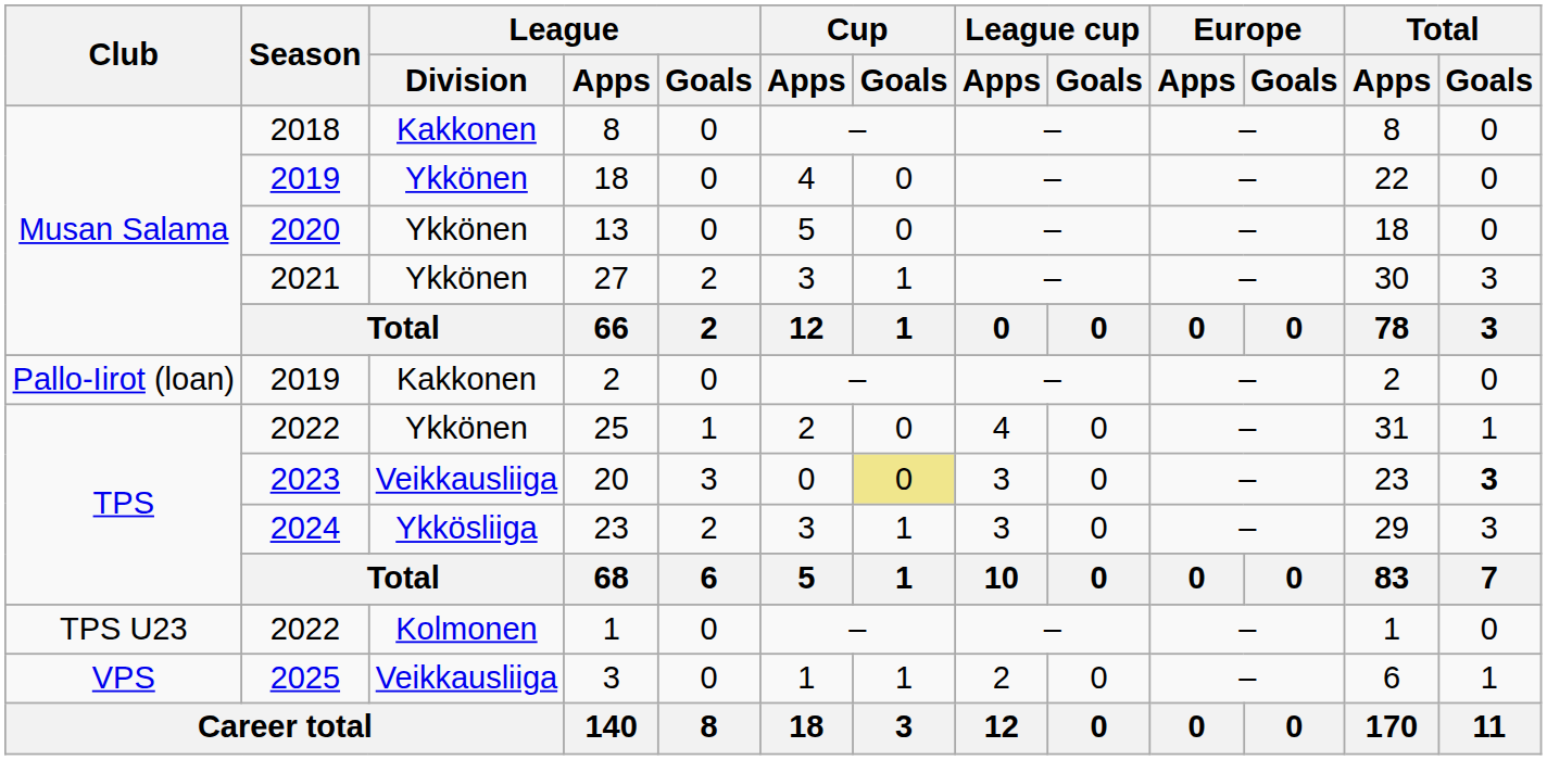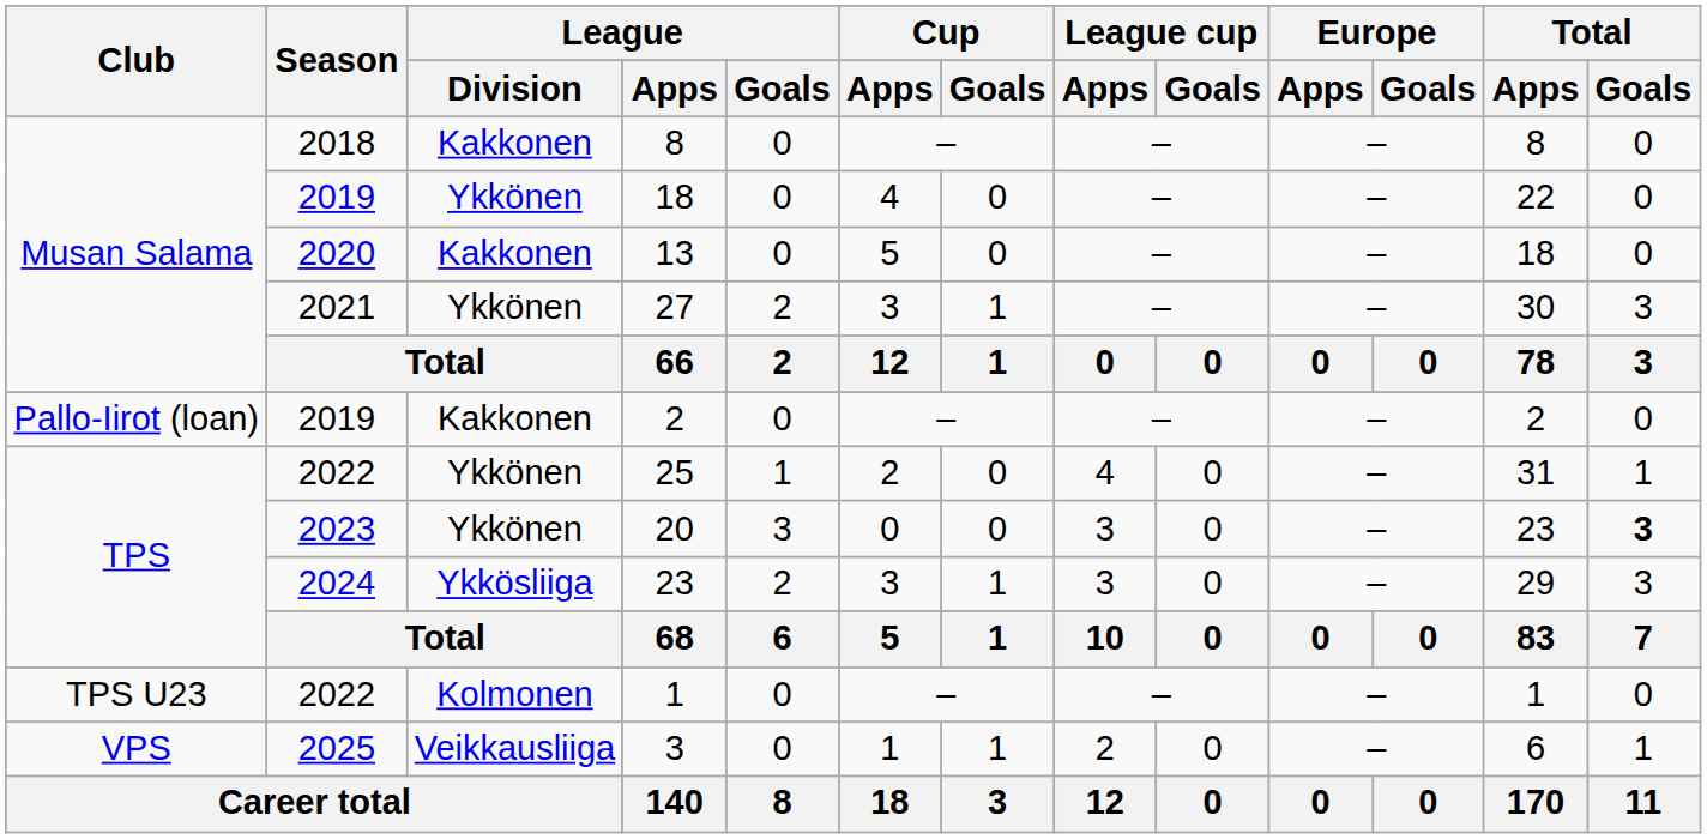13 | League / Division: Ykkönen -> Kakkonen
20 | League / Division: Veikkausliiga -> Ykkönen
20 | Cup / Goals: khaki background -> no background
